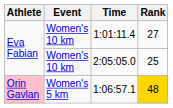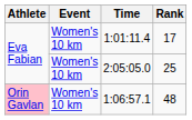1:01:11.4 | Rank: 27 -> 17
1:06:57.1 | Event: Women's 5 km -> Women's 10 km
1:06:57.1 | Rank: gold background -> no background
